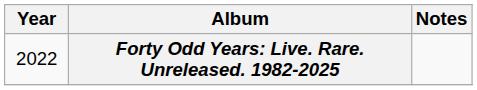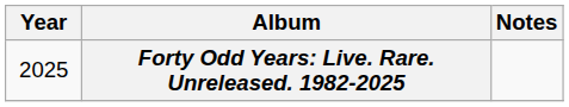Forty Odd Years: Live. Rare. Unreleased. 1982-2025 | Year: 2022 -> 2025
